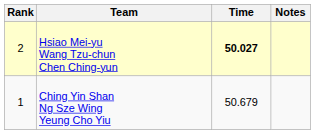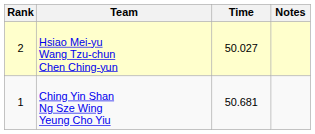Hsiao Mei-yu Wang Tzu-chun Chen Ching-yun | Time: bold -> normal
Ching Yin Shan Ng Sze Wing Yeung Cho Yiu | Time: 50.679 -> 50.681
